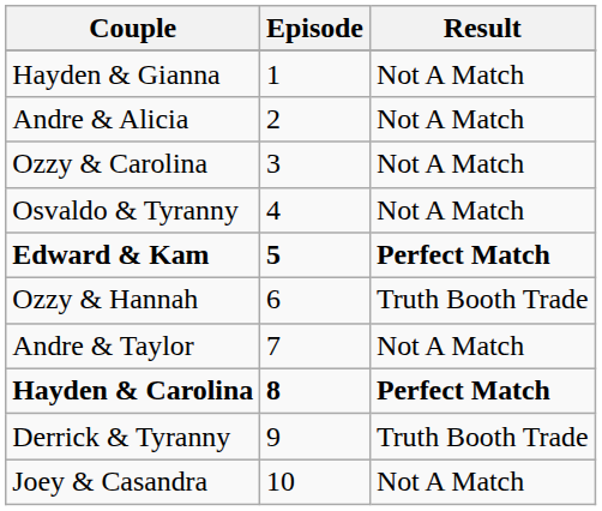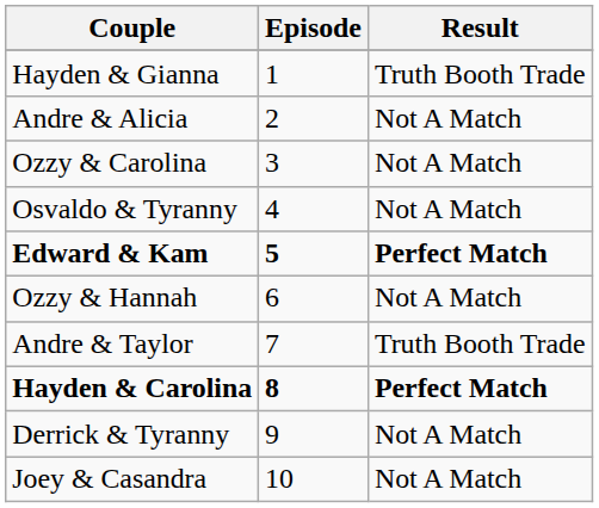Hayden & Gianna | Result: Not A Match -> Truth Booth Trade
Ozzy & Hannah | Result: Truth Booth Trade -> Not A Match
Andre & Taylor | Result: Not A Match -> Truth Booth Trade
Derrick & Tyranny | Result: Truth Booth Trade -> Not A Match
